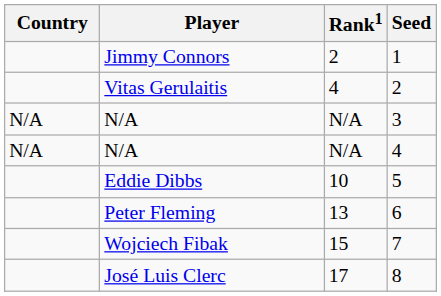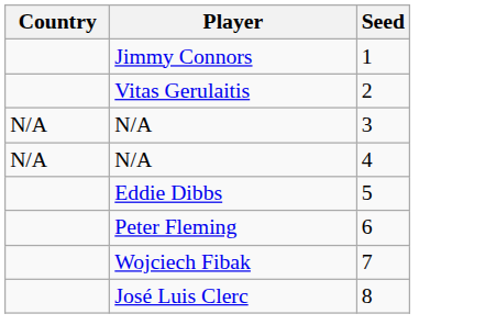- column: Rank1 | 2 | 4 | N/A | N/A | 10 | 13 | 15 | 17
